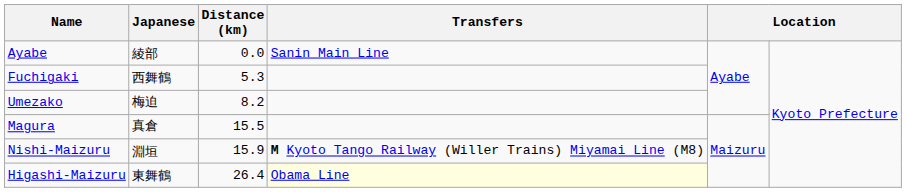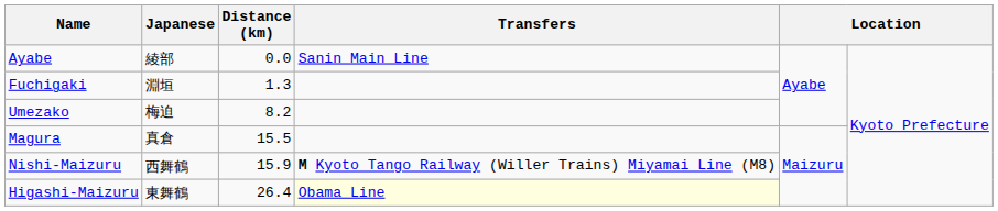Fuchigaki | Japanese: 西舞鶴 -> 淵垣
Fuchigaki | Distance (km): 5.3 -> 1.3
Nishi-Maizuru | Japanese: 淵垣 -> 西舞鶴
